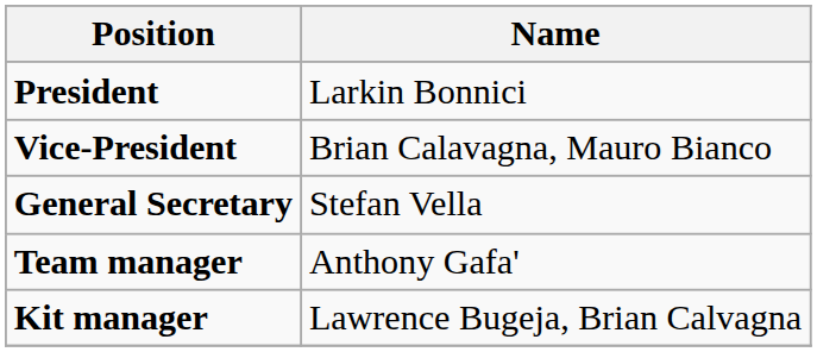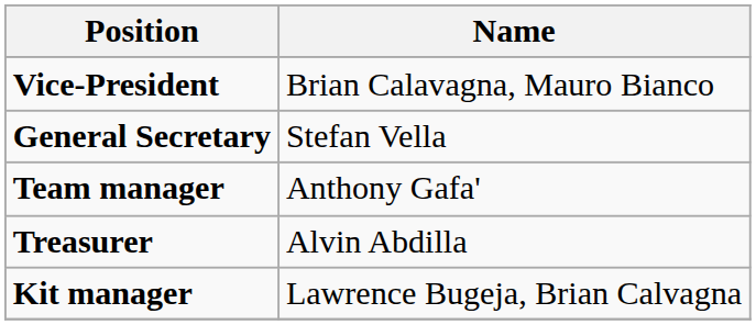- row: President | Larkin Bonnici
+ row: Treasurer | Alvin Abdilla
